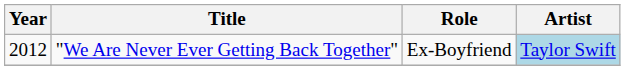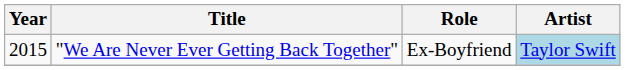"We Are Never Ever Getting Back Together" | Year: 2012 -> 2015
